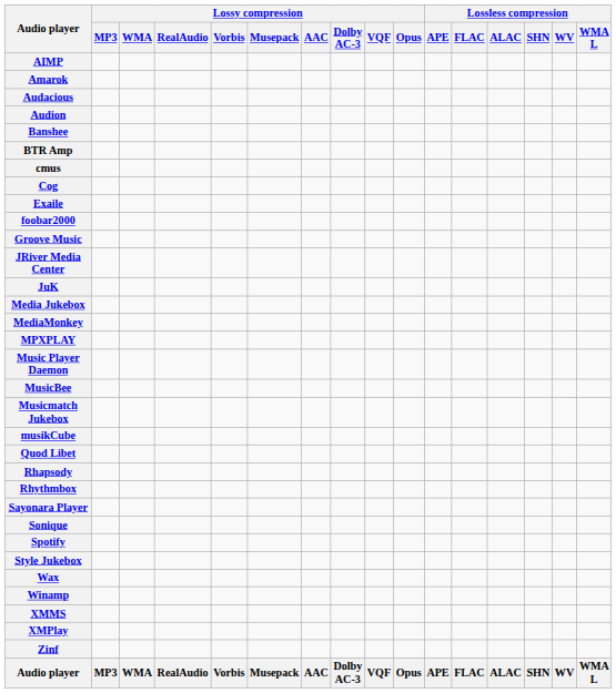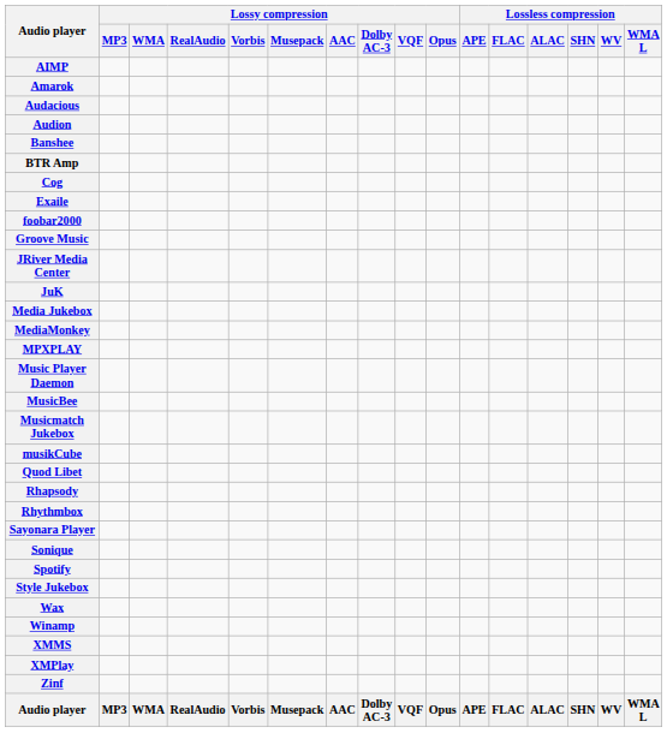- row: cmus
